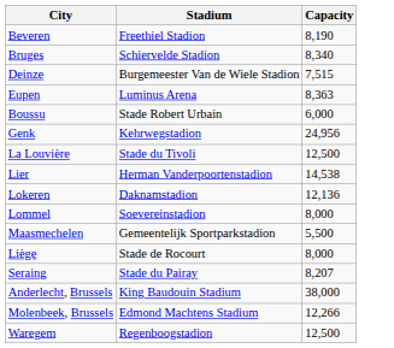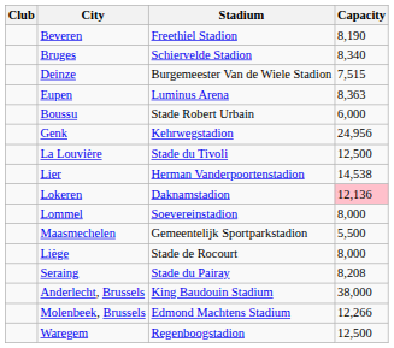+ column: Club
Lokeren | Capacity: no background -> pink background
Seraing | Capacity: 8,207 -> 8,208
